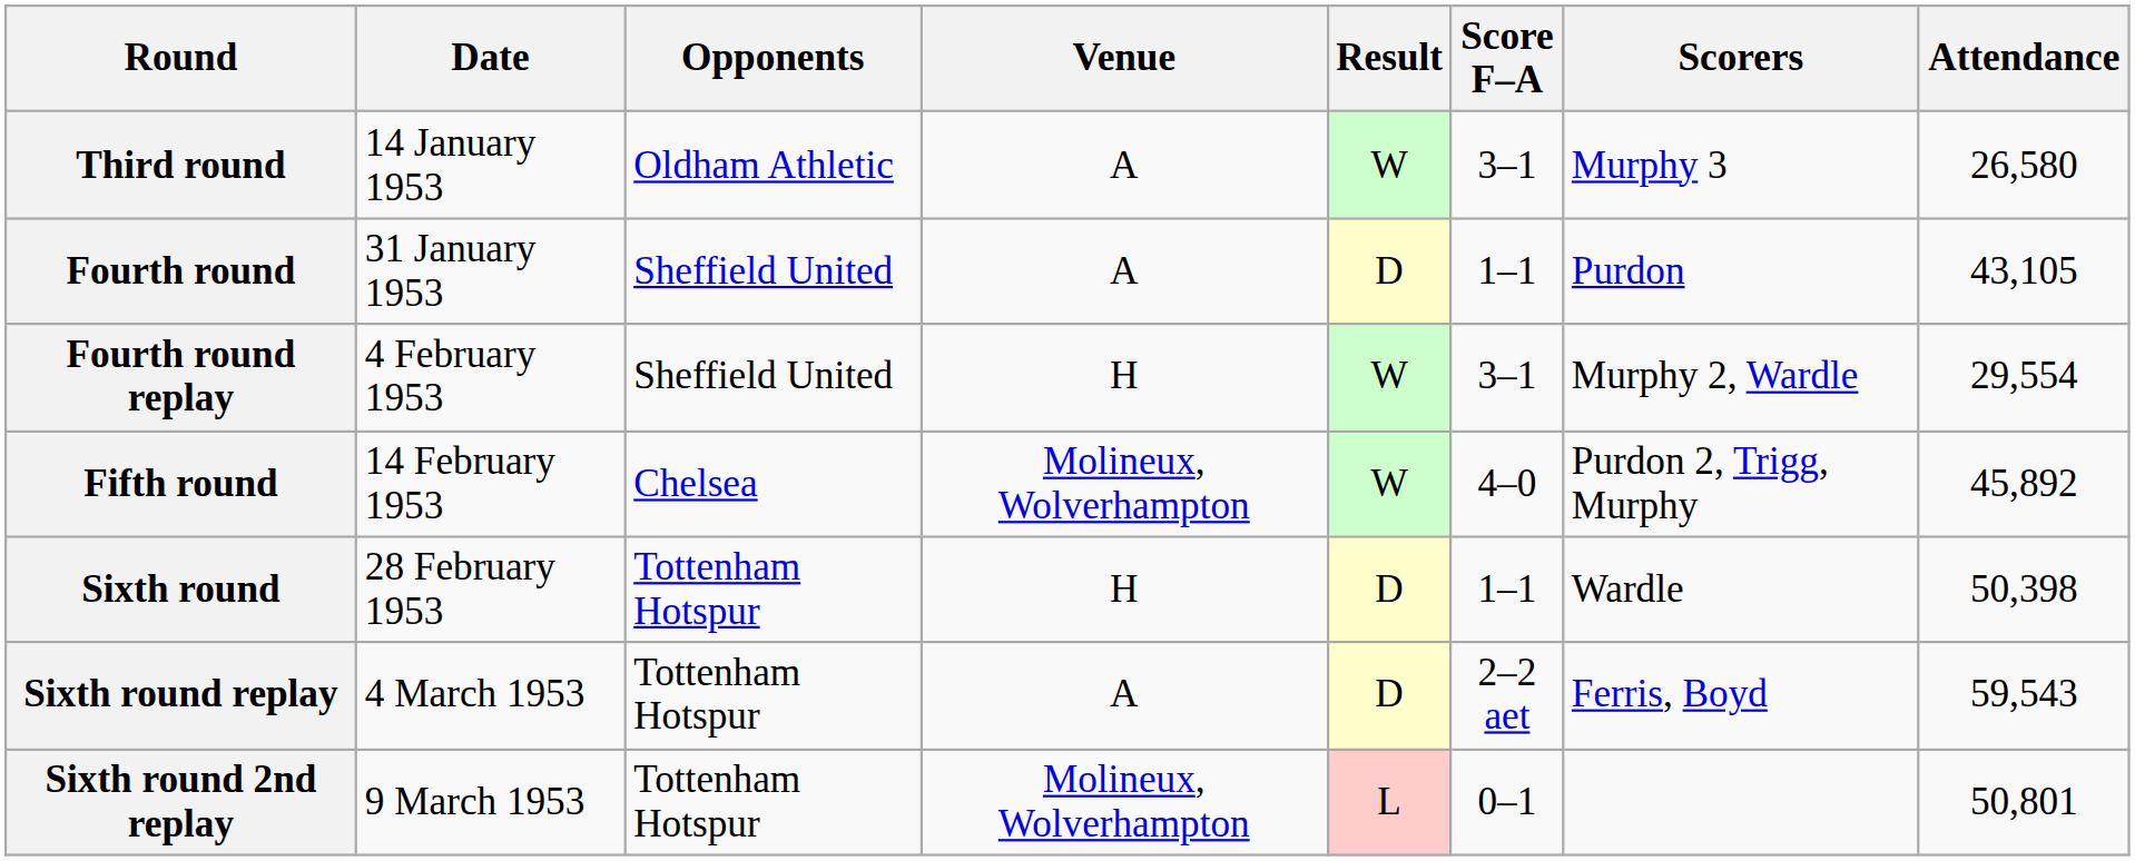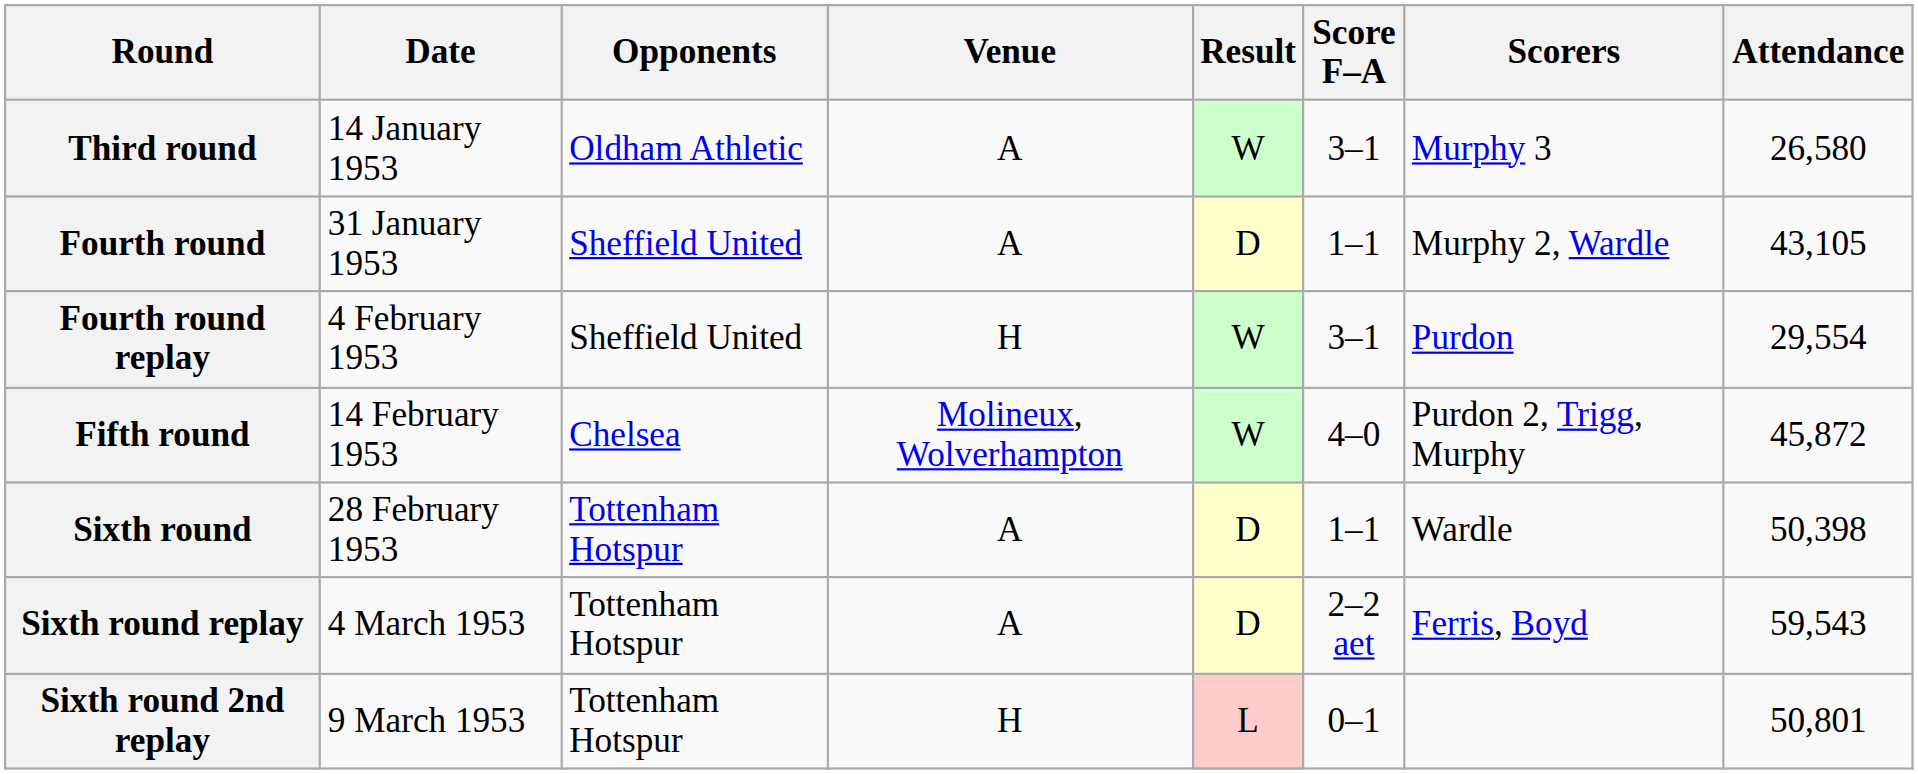Fourth round | Scorers: Purdon -> Murphy 2, Wardle
Fourth round replay | Scorers: Murphy 2, Wardle -> Purdon
Fifth round | Attendance: 45,892 -> 45,872
Sixth round | Venue: H -> A
Sixth round 2nd replay | Venue: Molineux, Wolverhampton -> H
